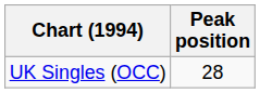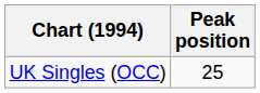UK Singles (OCC) | Peak position: 28 -> 25
